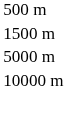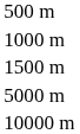+ row: 1000 m
